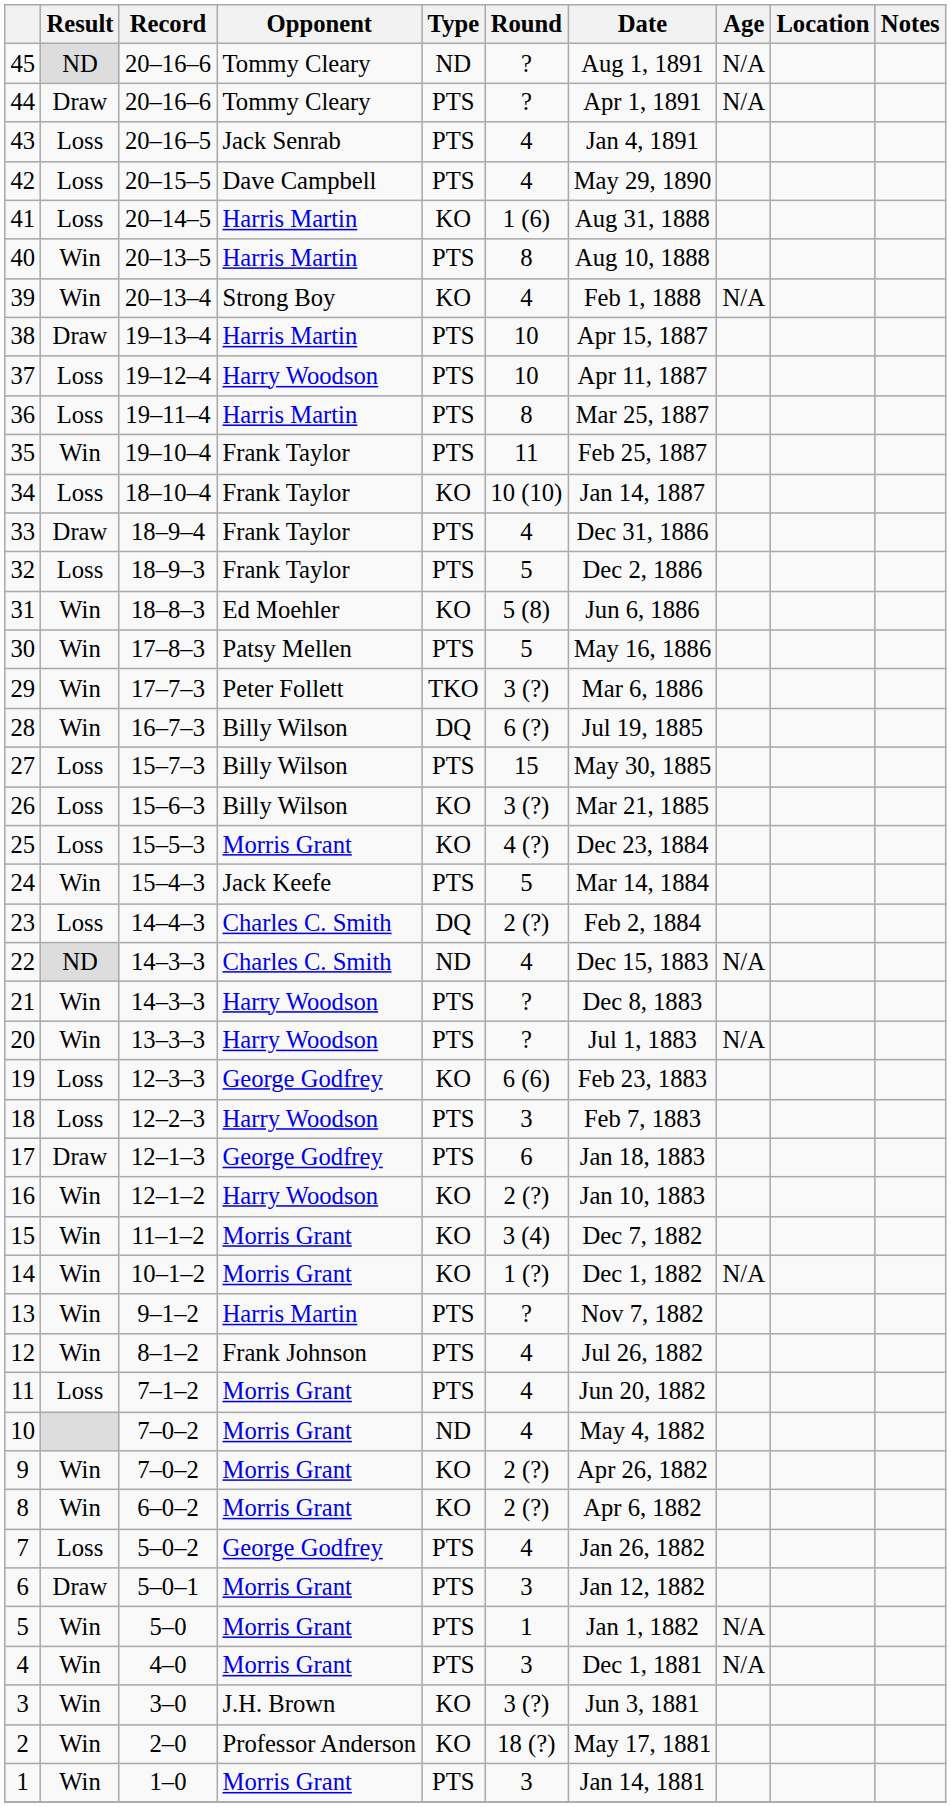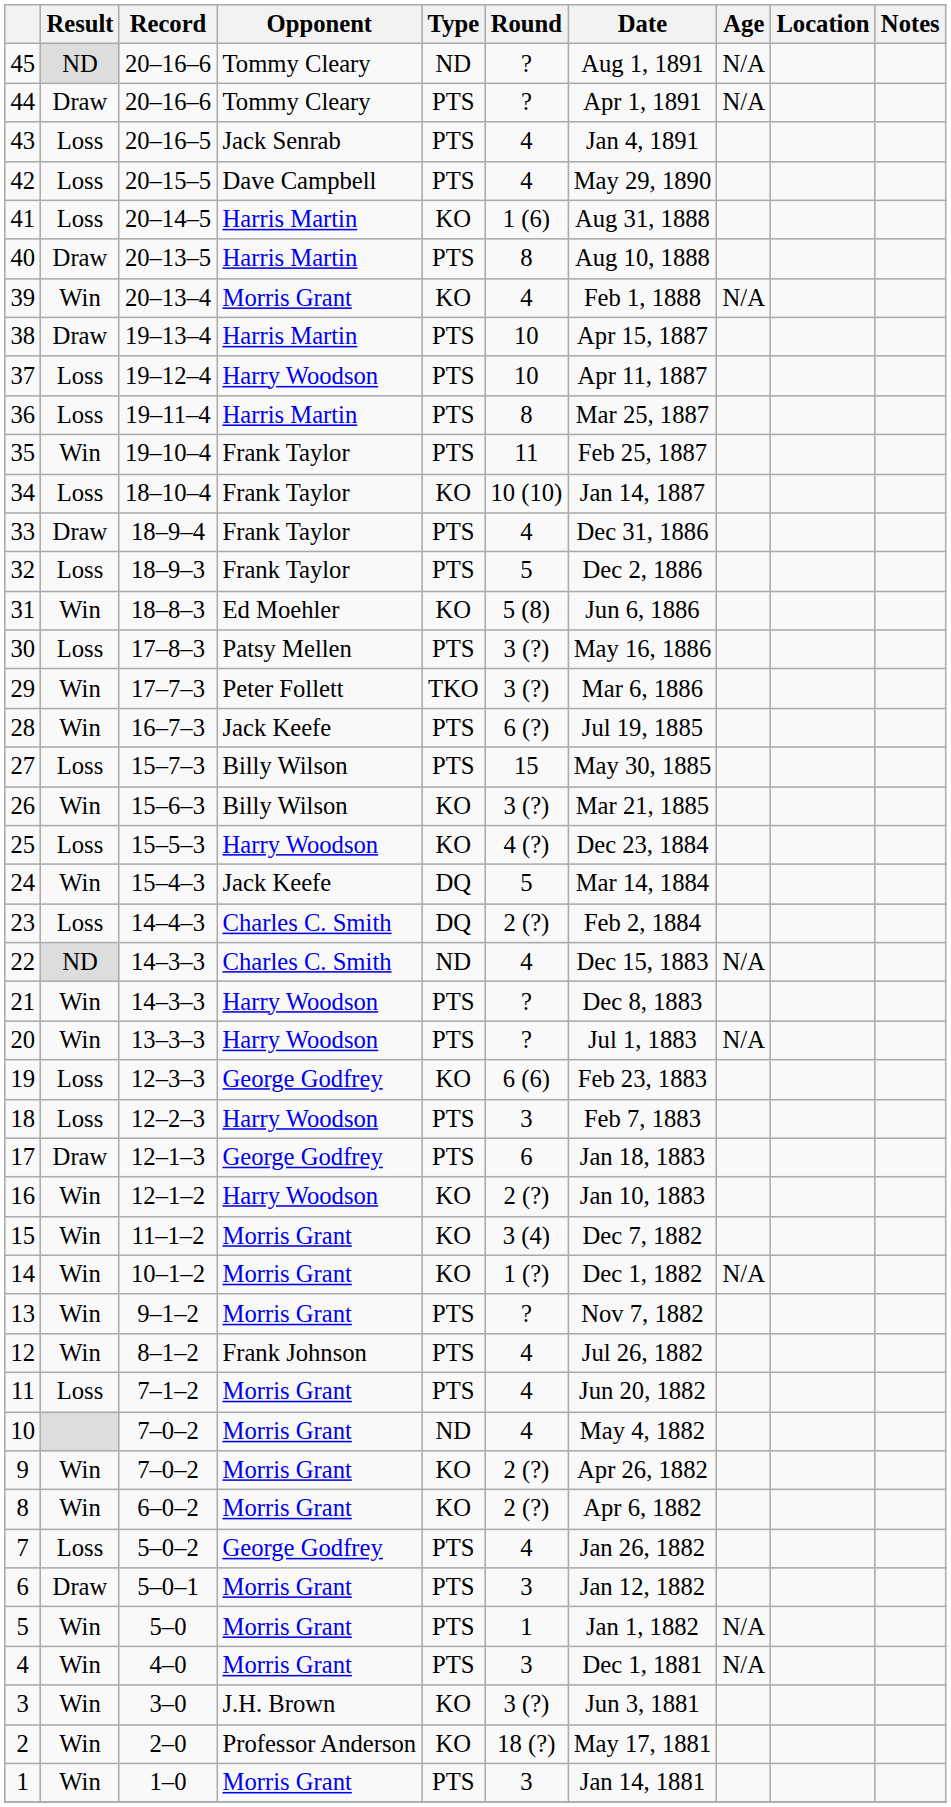40 | Result: Win -> Draw
39 | Opponent: Strong Boy -> Morris Grant
30 | Result: Win -> Loss
30 | Round: 5 -> 3 (?)
28 | Opponent: Billy Wilson -> Jack Keefe
28 | Type: DQ -> PTS
26 | Result: Loss -> Win
25 | Opponent: Morris Grant -> Harry Woodson
24 | Type: PTS -> DQ
13 | Opponent: Harris Martin -> Morris Grant
